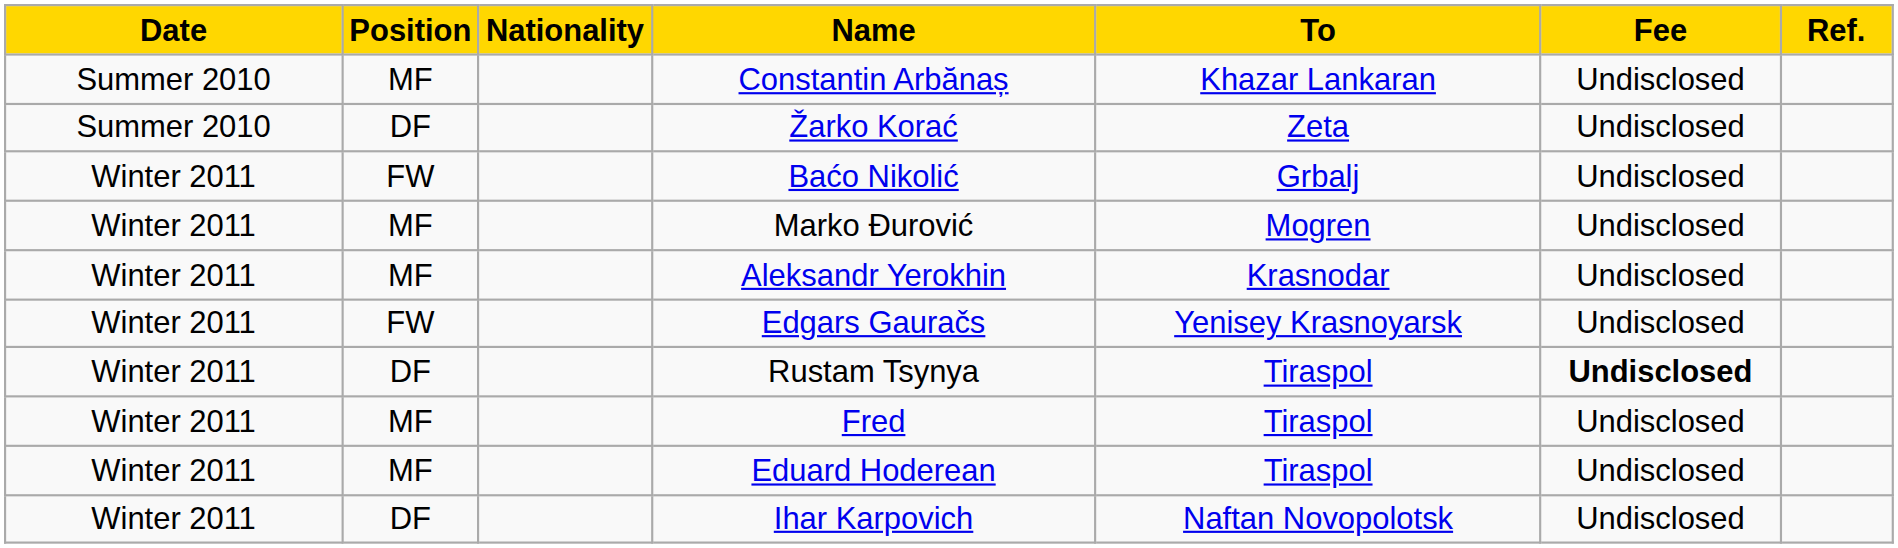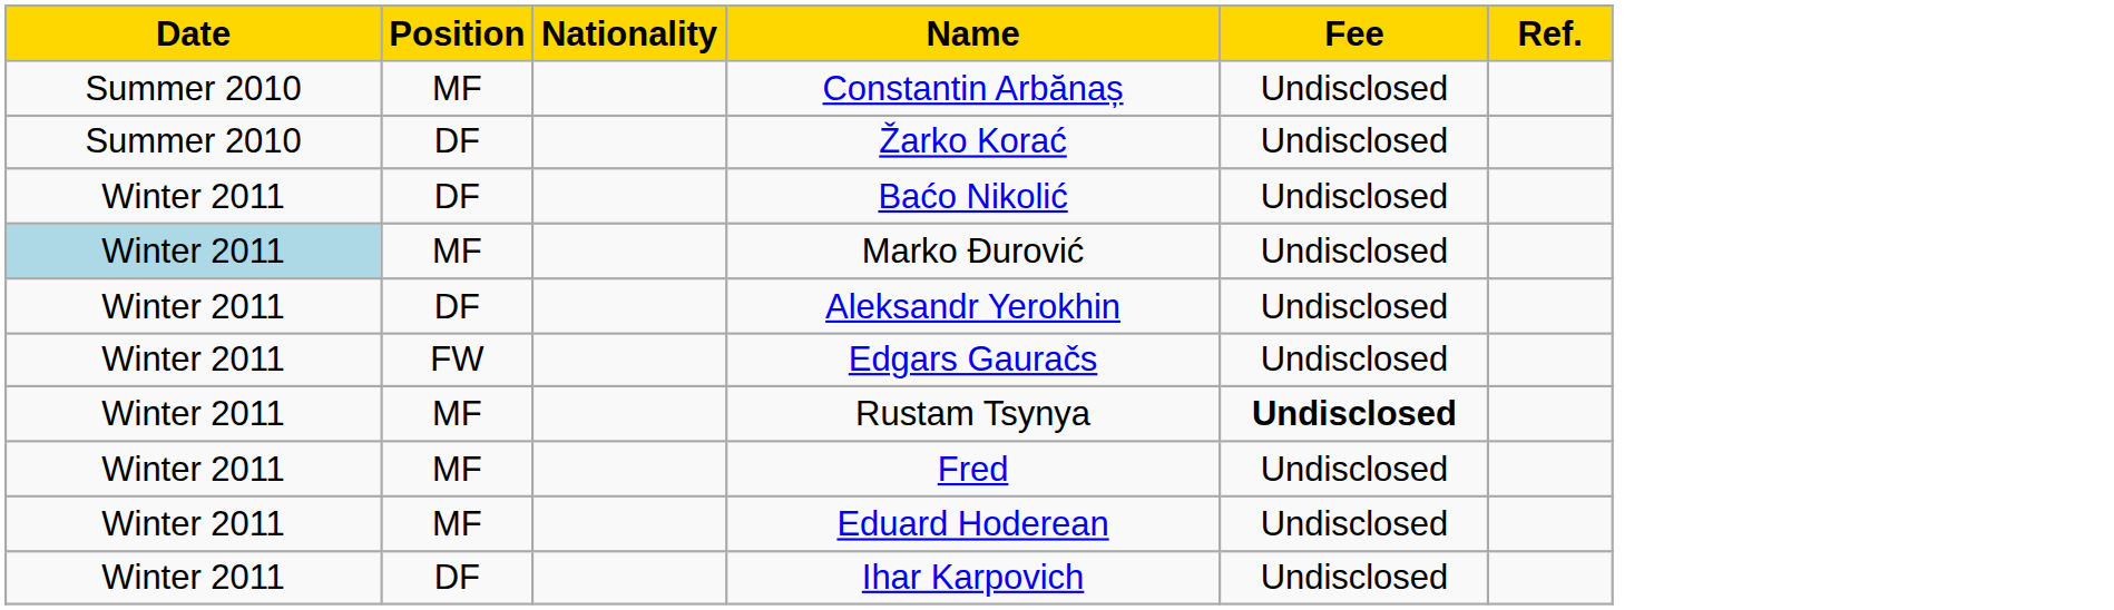- column: To | Khazar Lankaran | Zeta | Grbalj | Mogren | Krasnodar | Yenisey Krasnoyarsk | Tiraspol | Tiraspol | Tiraspol | Naftan Novopolotsk
Baćo Nikolić | Position: FW -> DF
Marko Đurović | Date: no background -> lightblue background
Aleksandr Yerokhin | Position: MF -> DF
Rustam Tsynya | Position: DF -> MF
